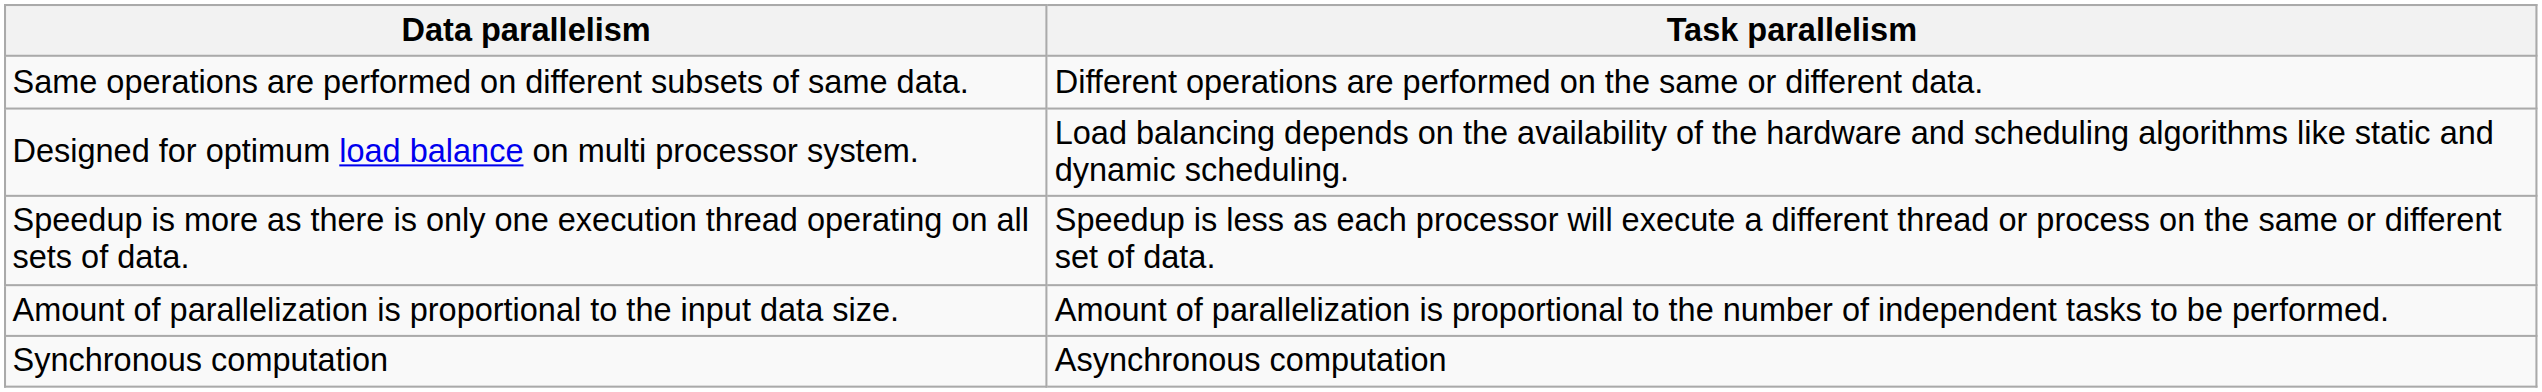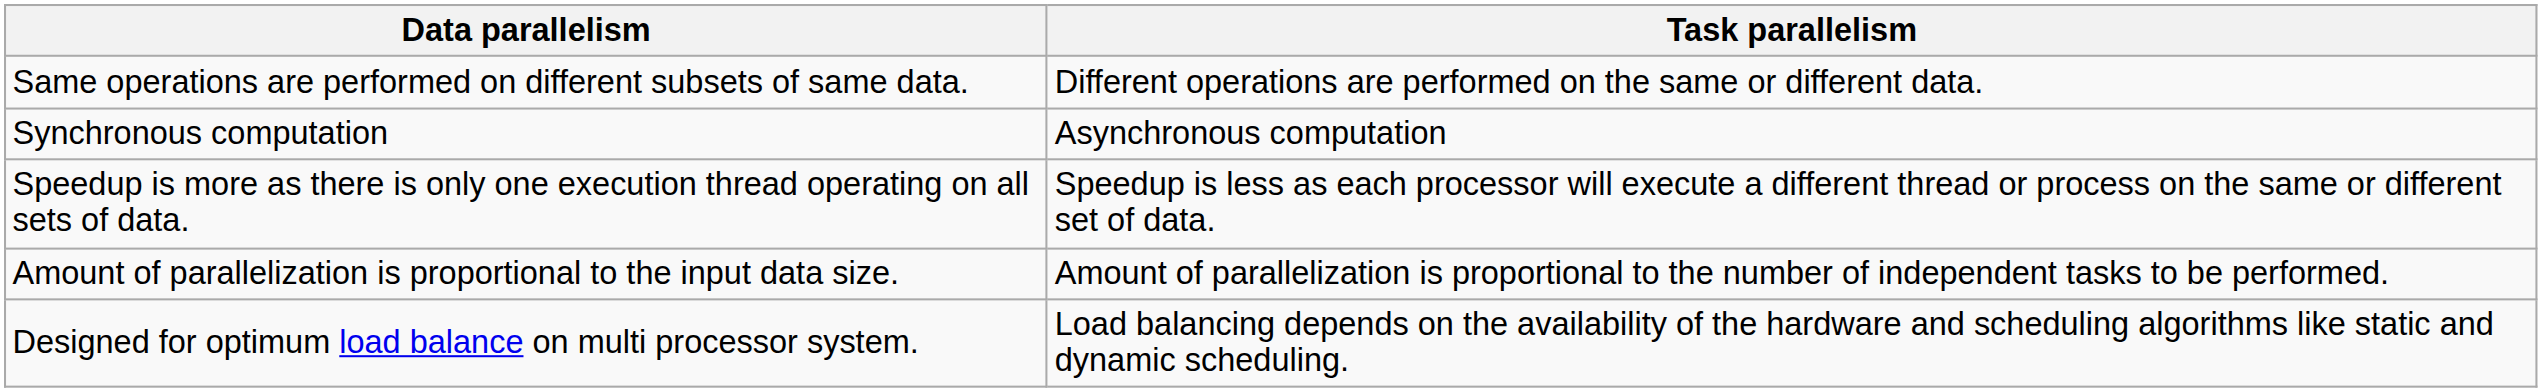rows swapped: Synchronous computation <-> Designed for optimum load balance on multi processor system.
